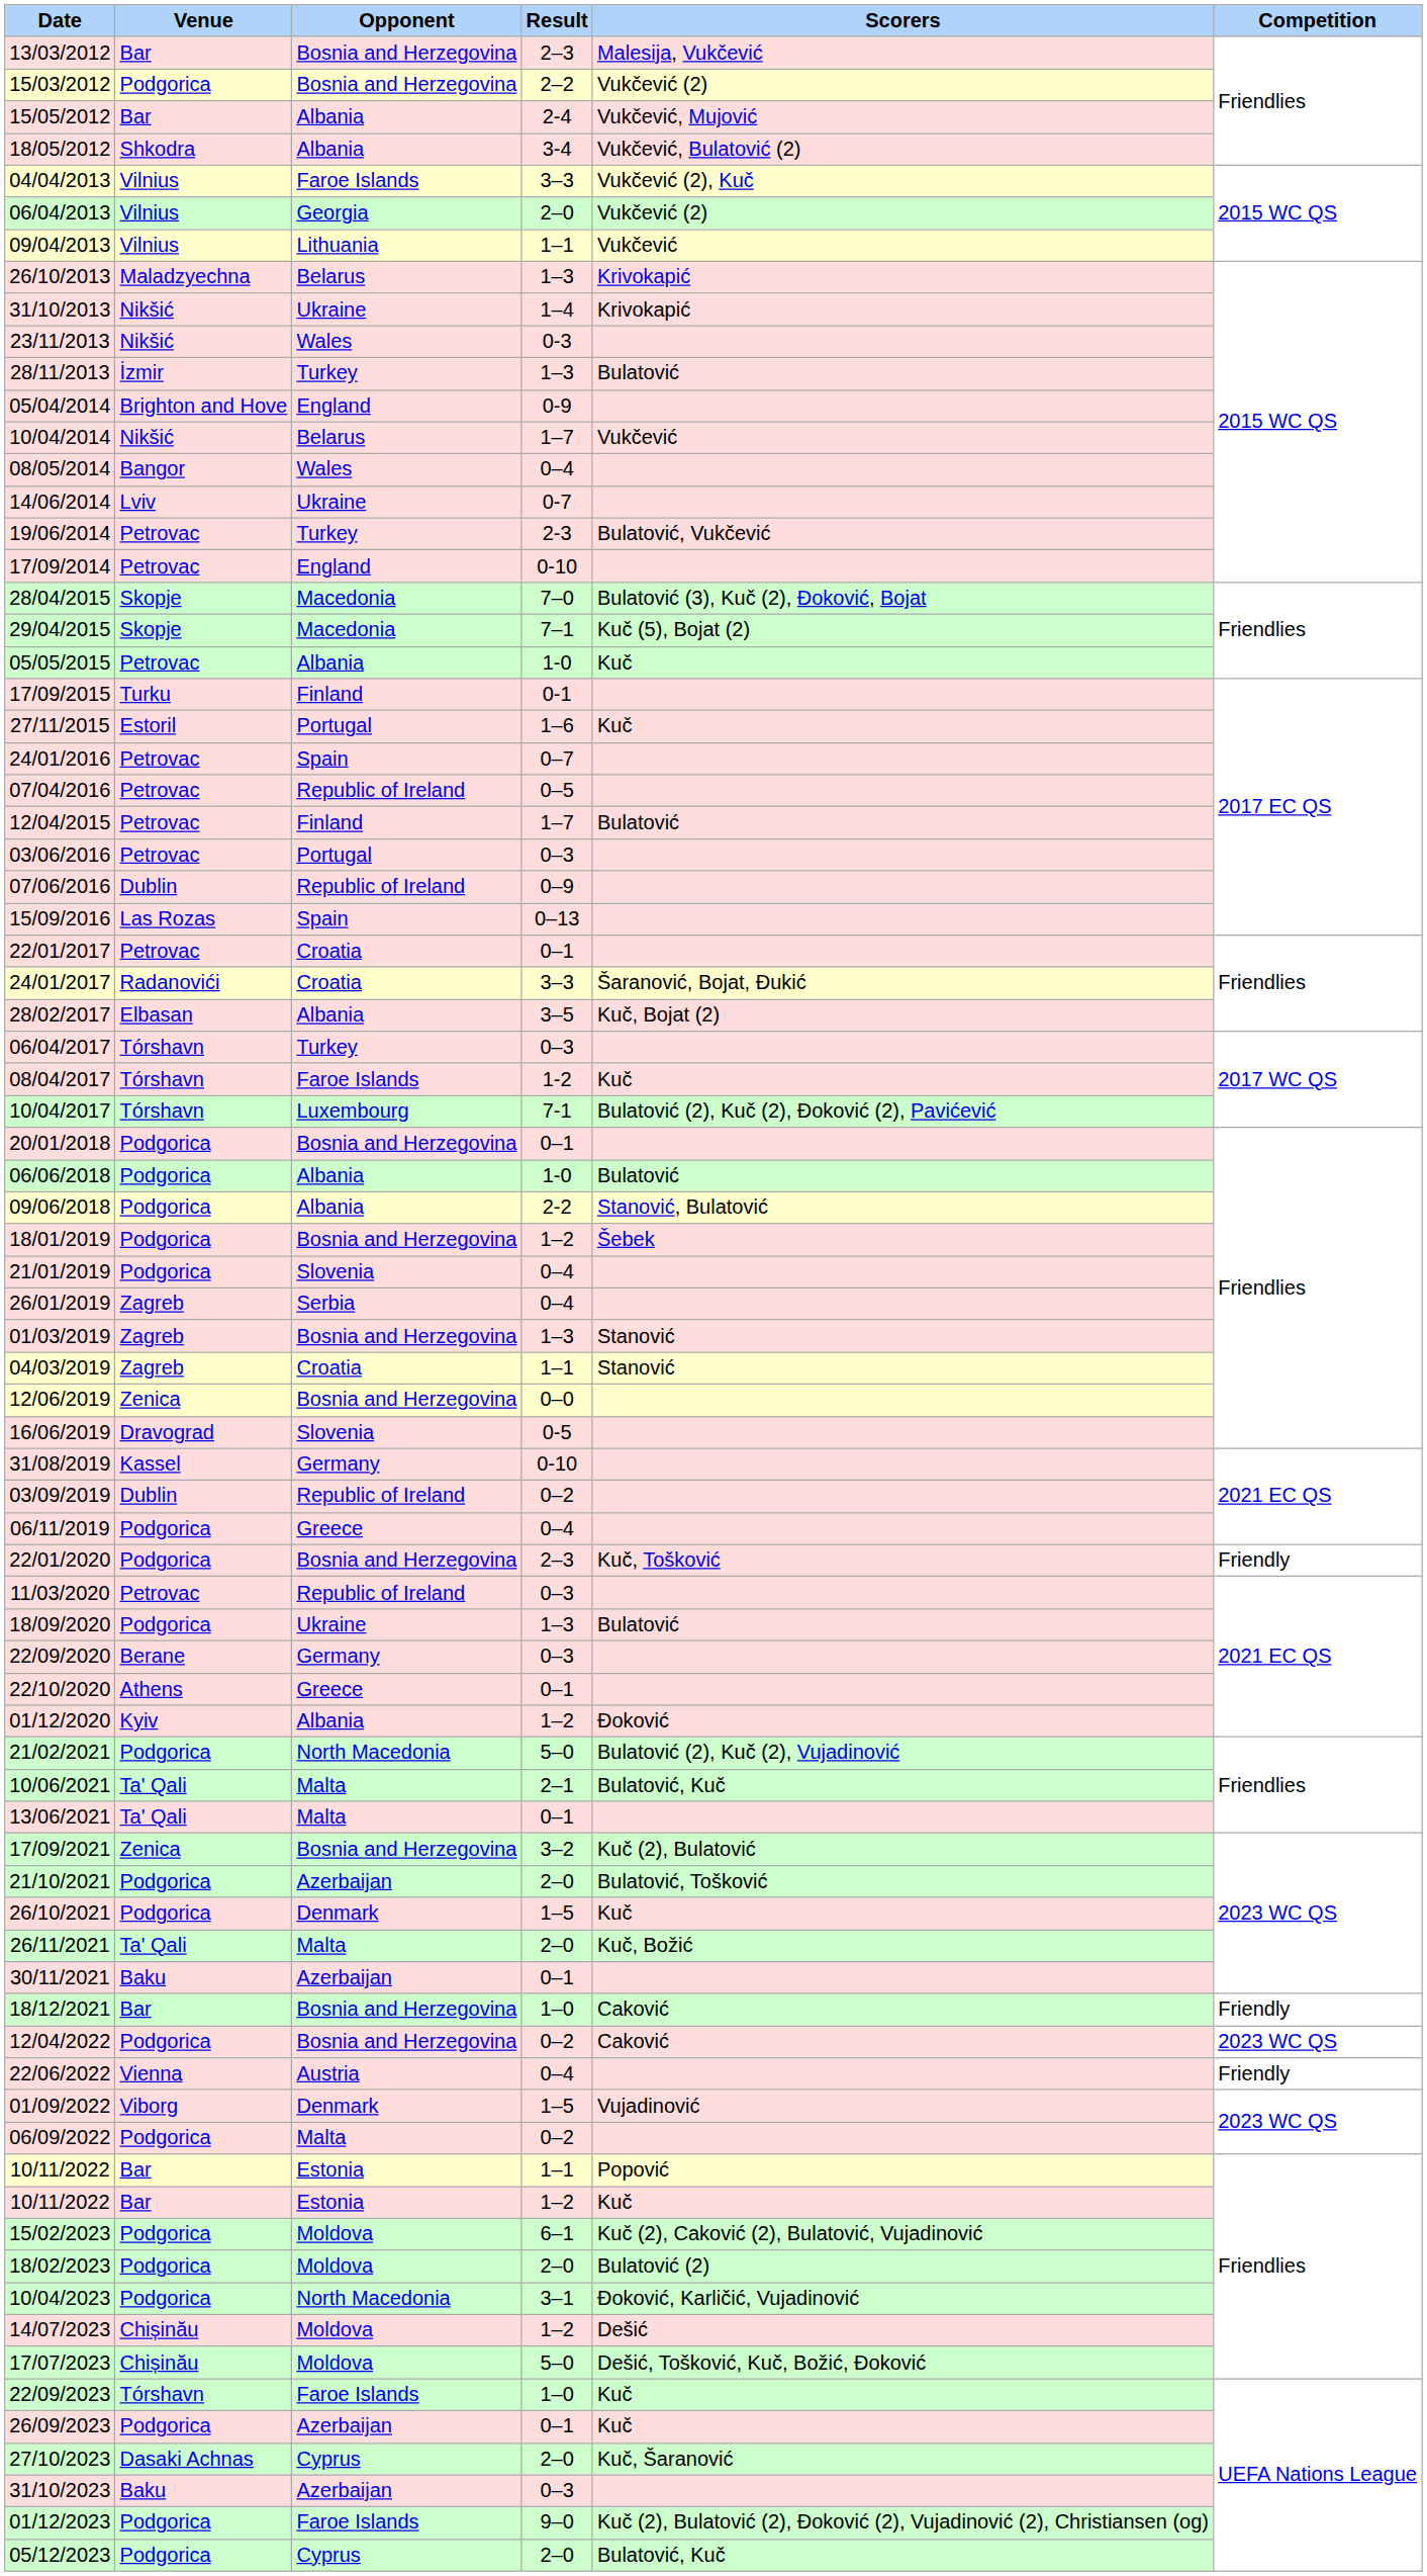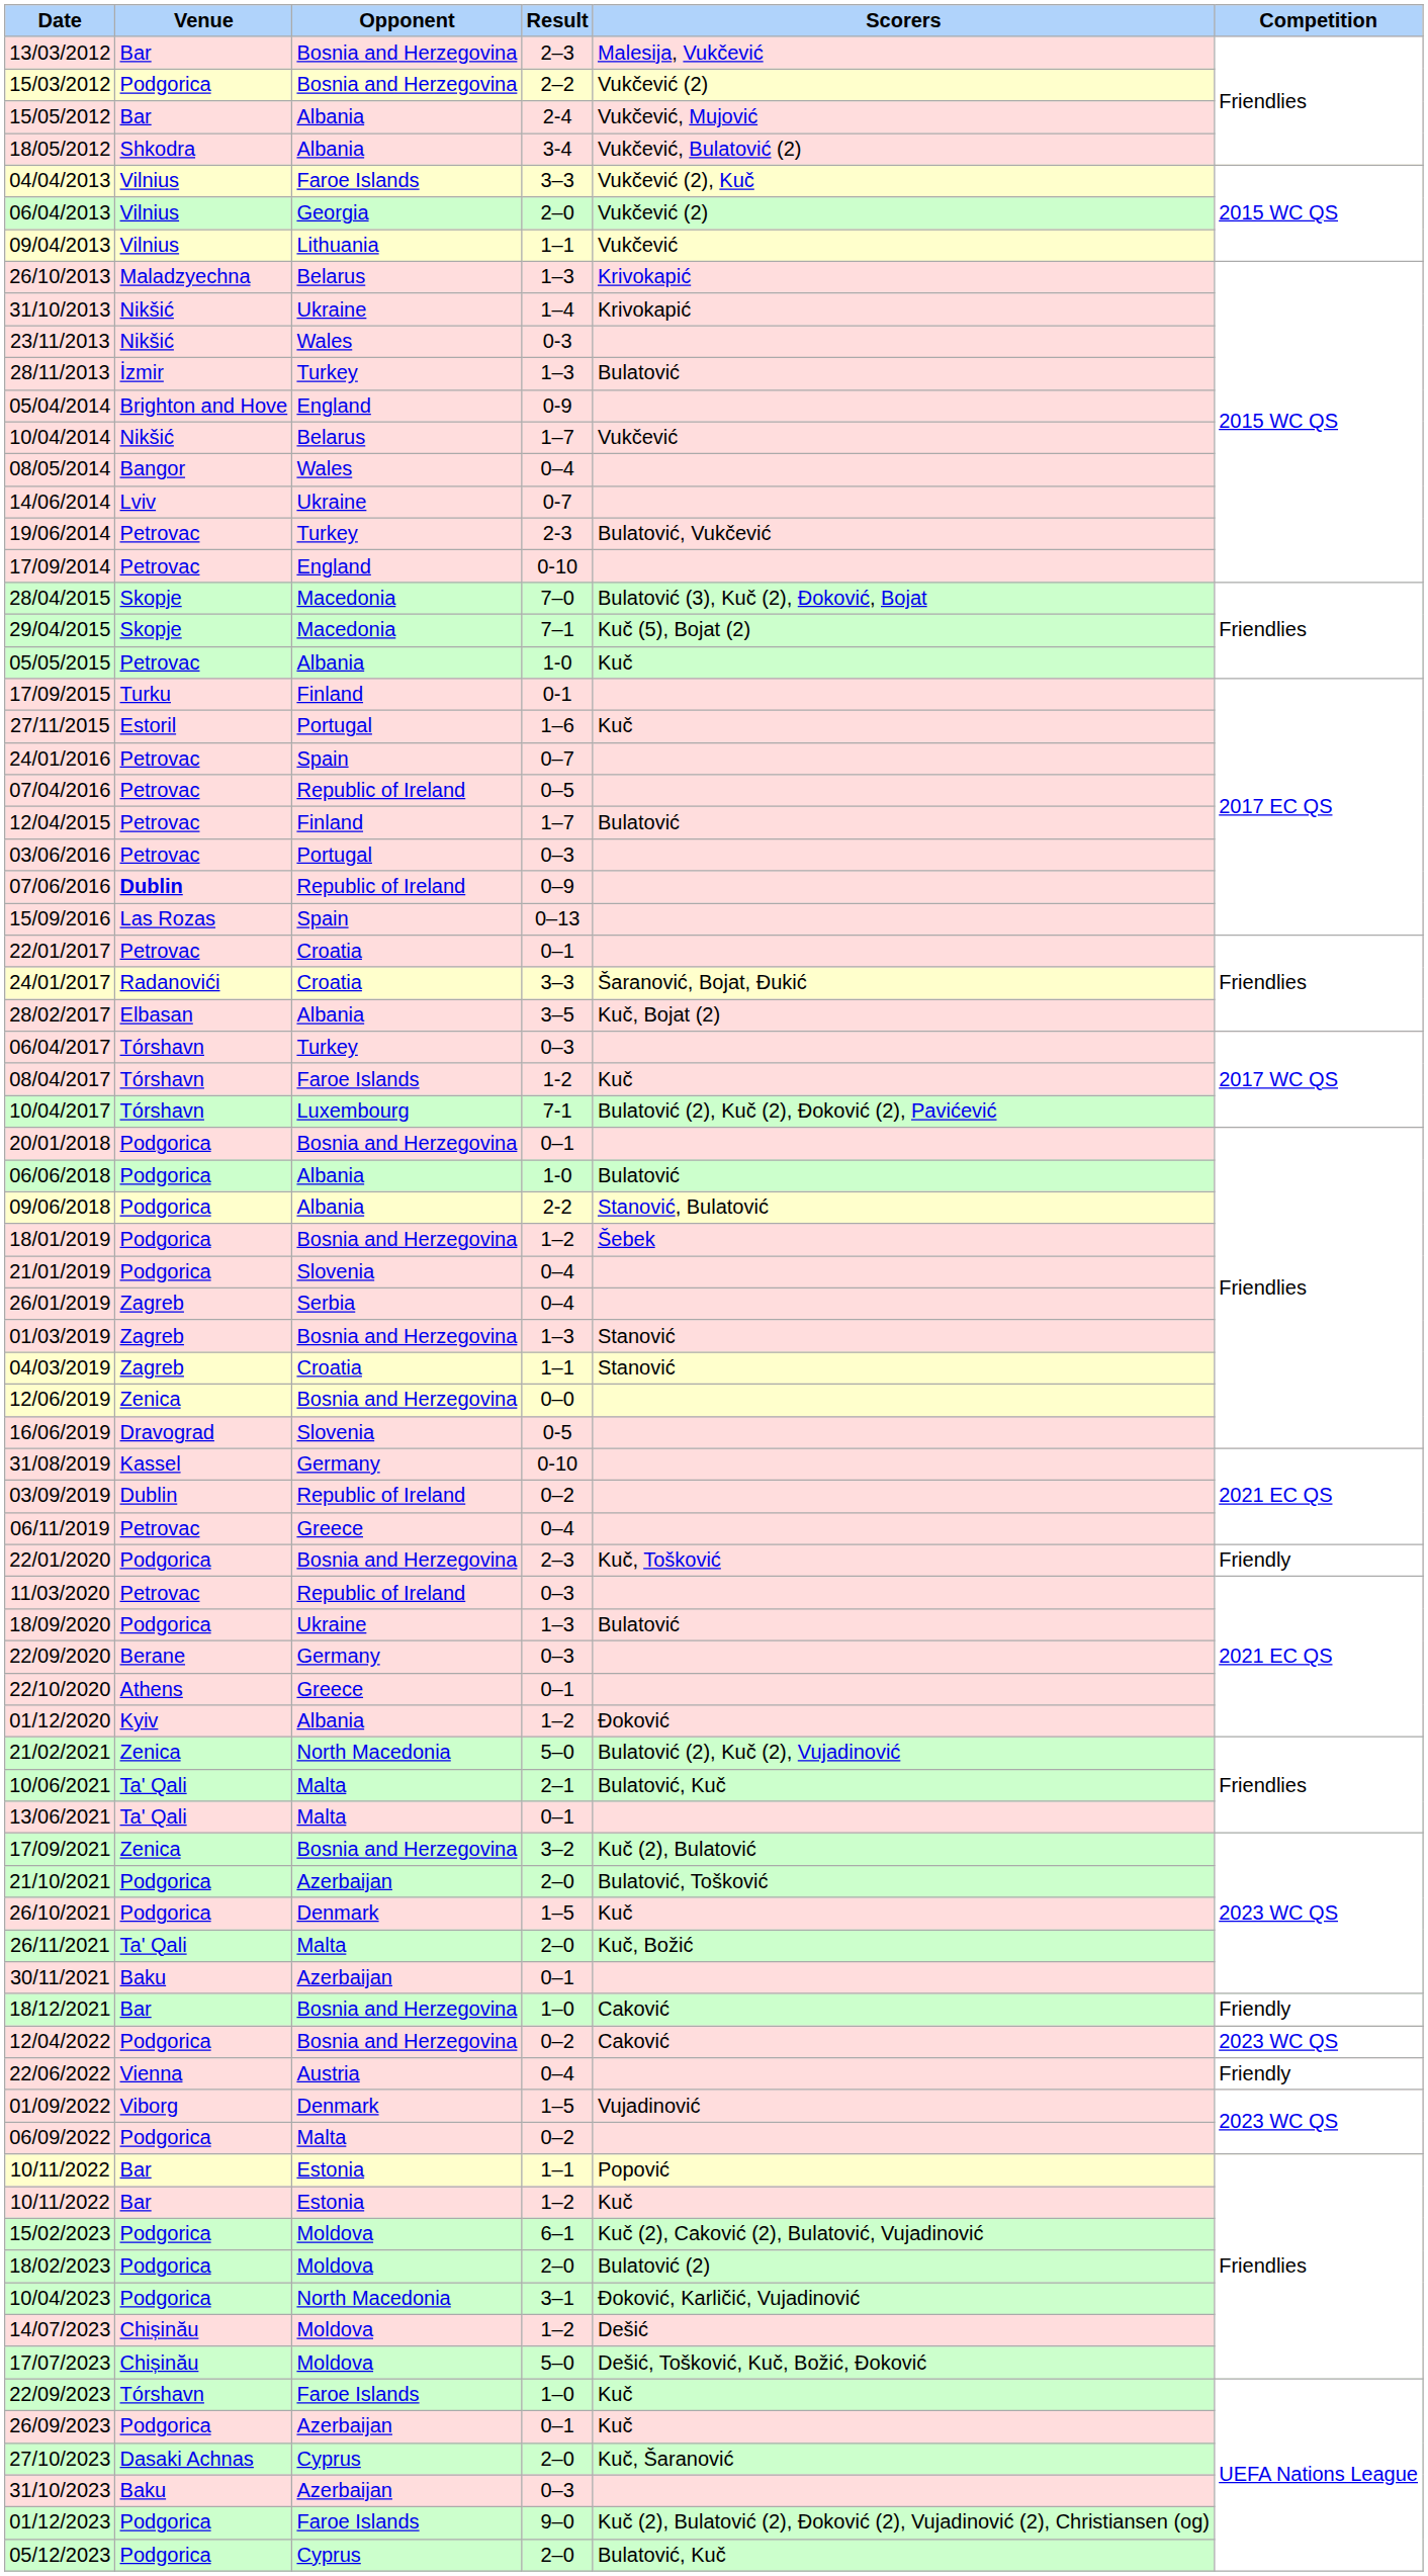07/06/2016 | Venue: normal -> bold
06/11/2019 | Venue: Podgorica -> Petrovac
21/02/2021 | Venue: Podgorica -> Zenica
